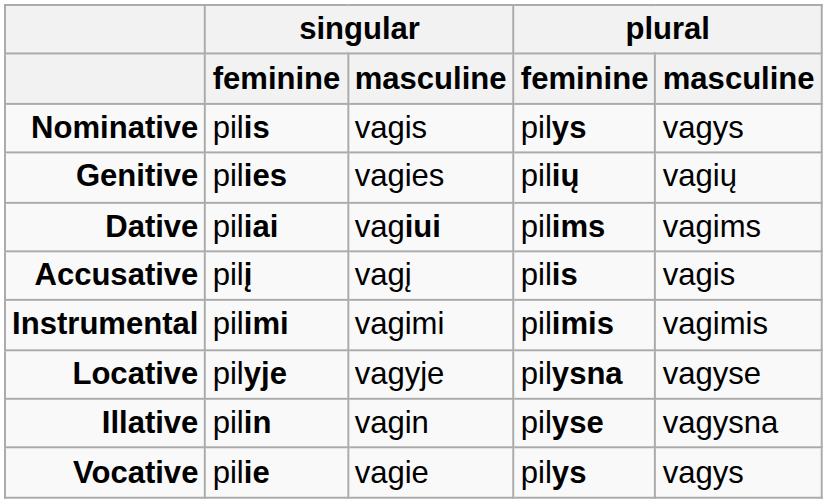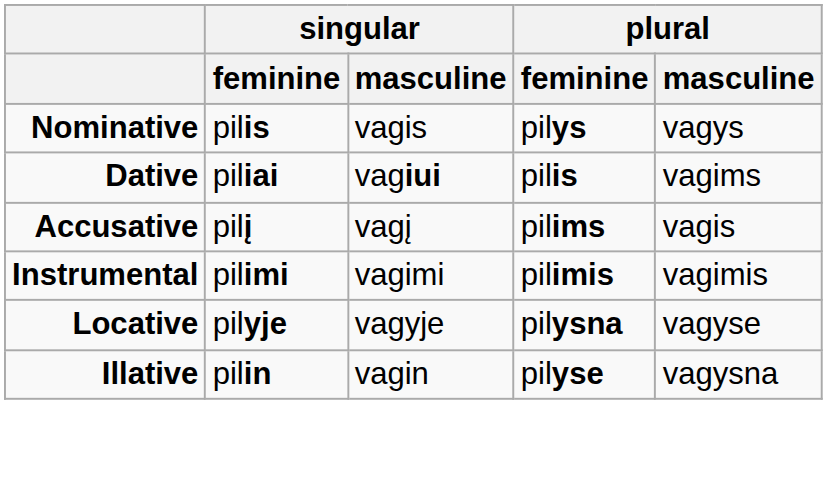- row: Genitive | pilies | vagies | pilių | vagių
Dative | plural / feminine: pilims -> pilis
Accusative | plural / feminine: pilis -> pilims
- row: Vocative | pilie | vagie | pilys | vagys
